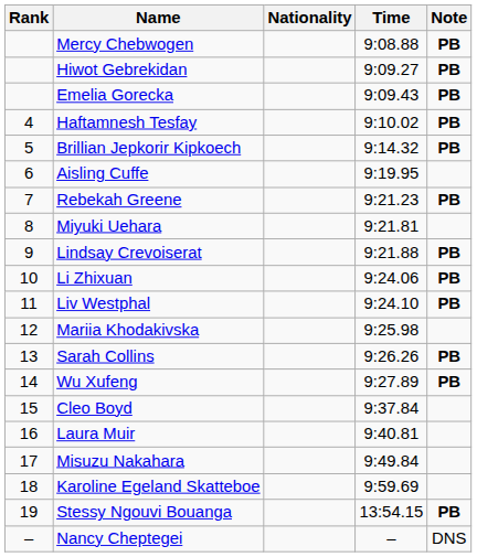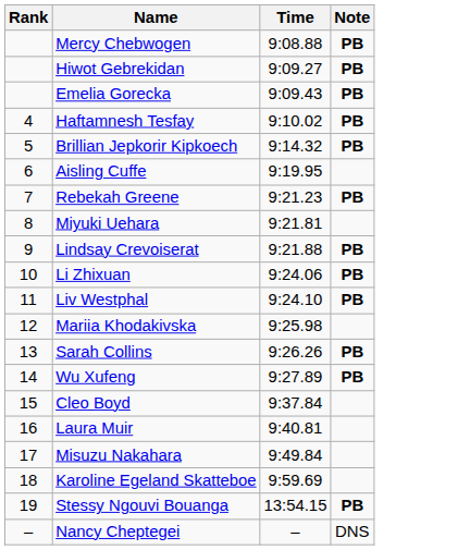- column: Nationality
